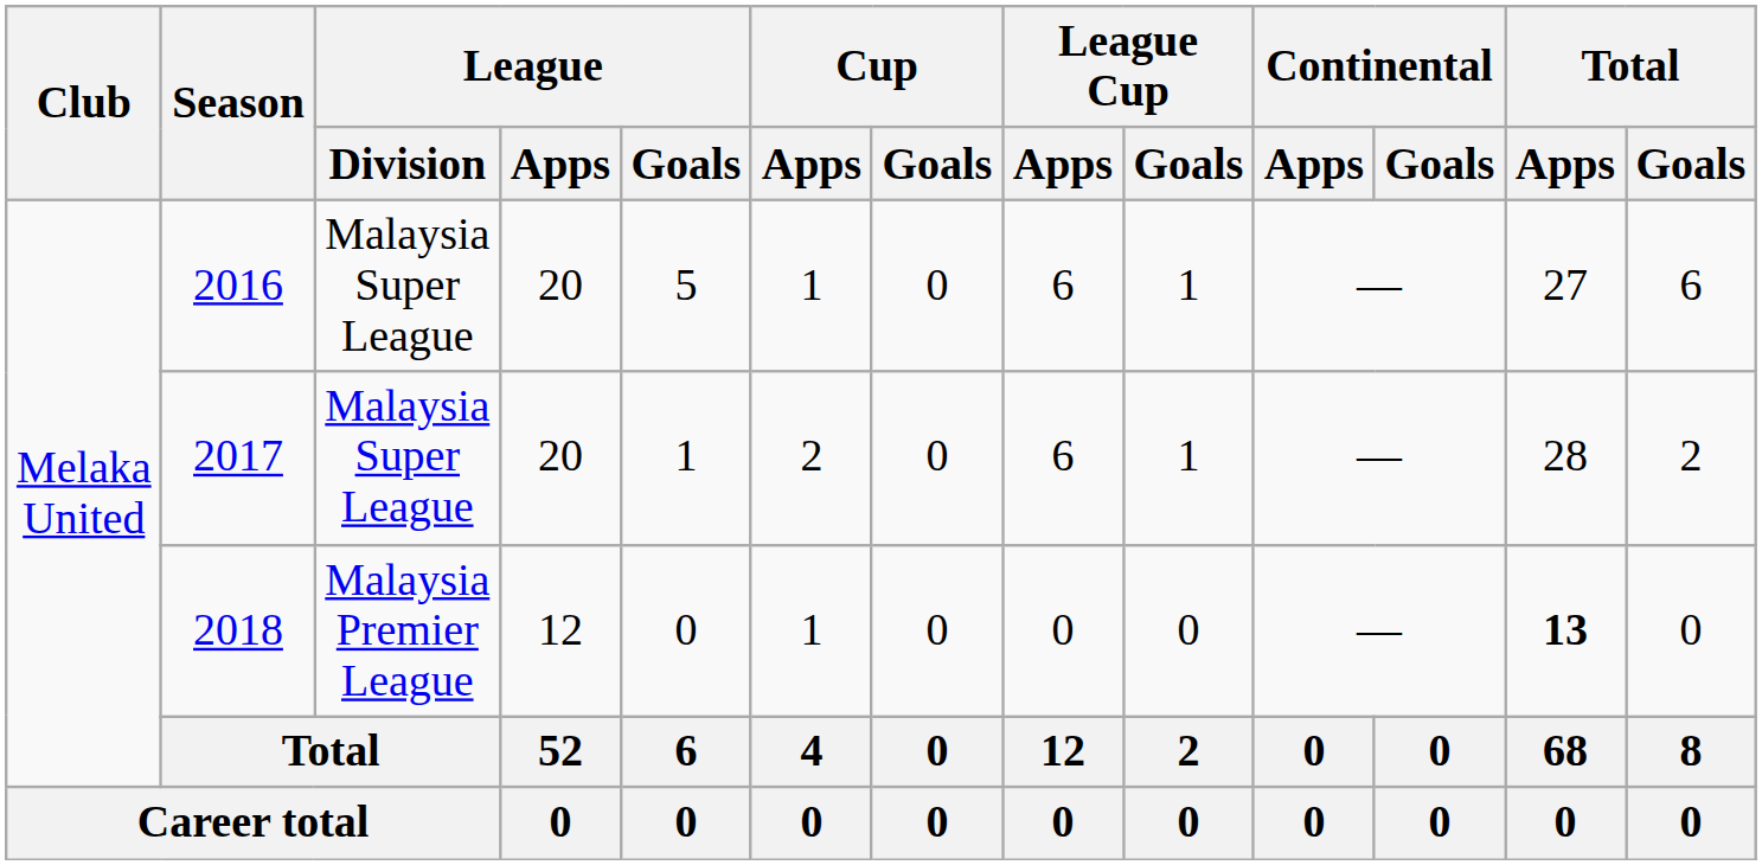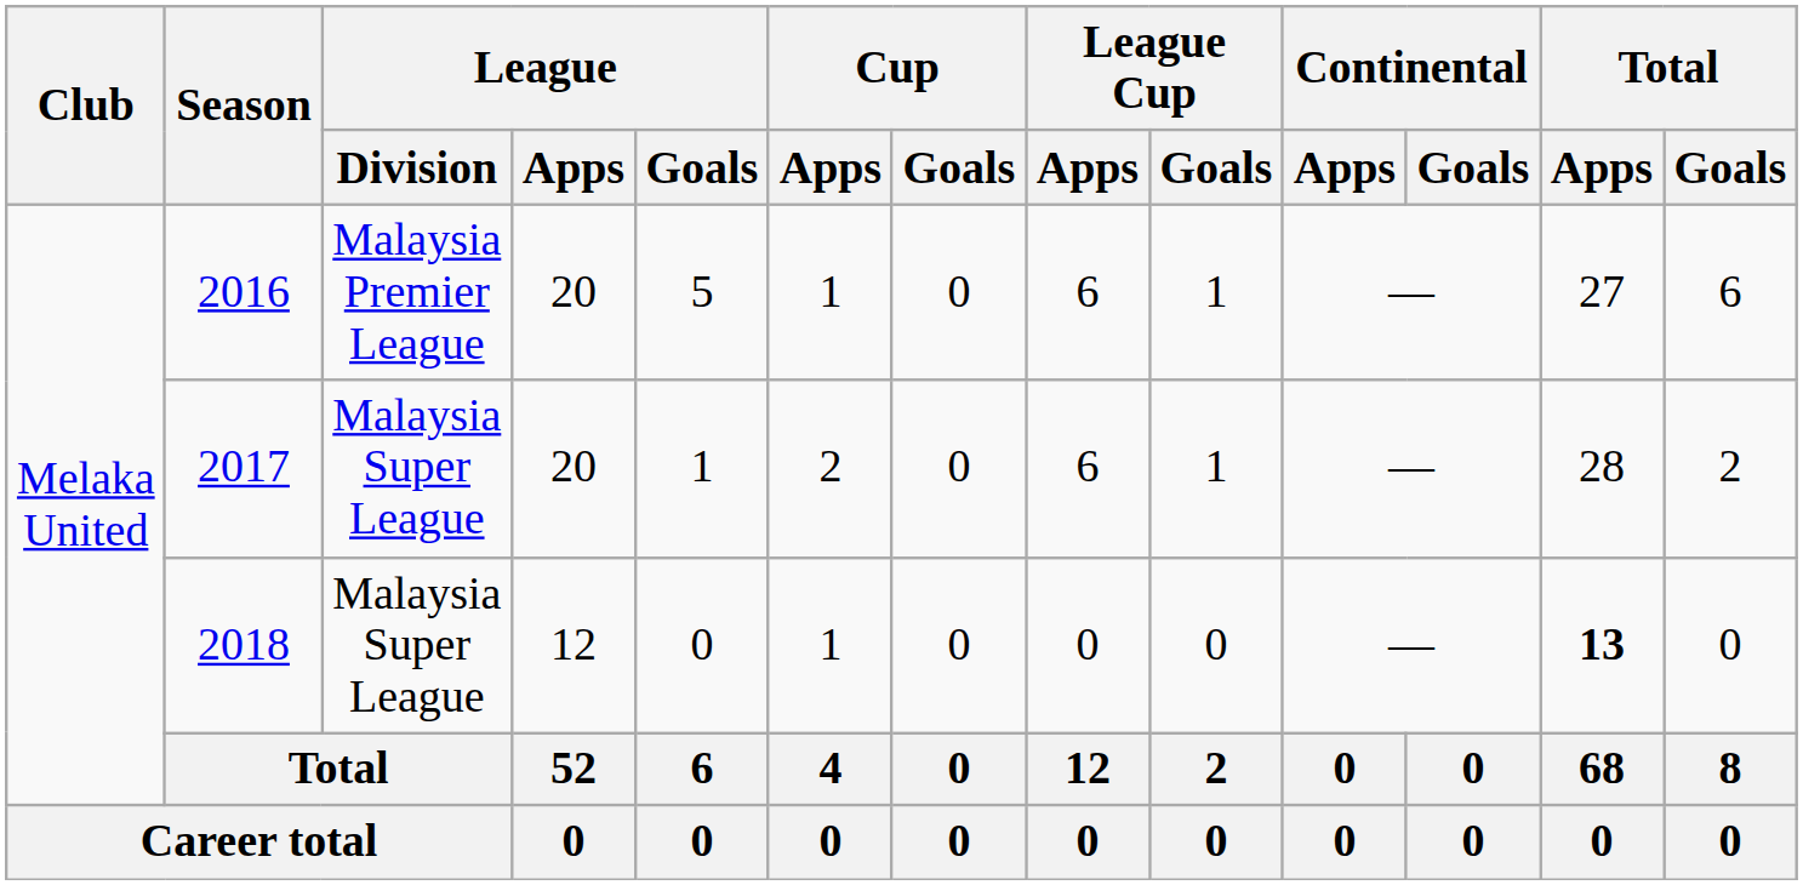2016 | League / Division: Malaysia Super League -> Malaysia Premier League
2018 | League / Division: Malaysia Premier League -> Malaysia Super League
